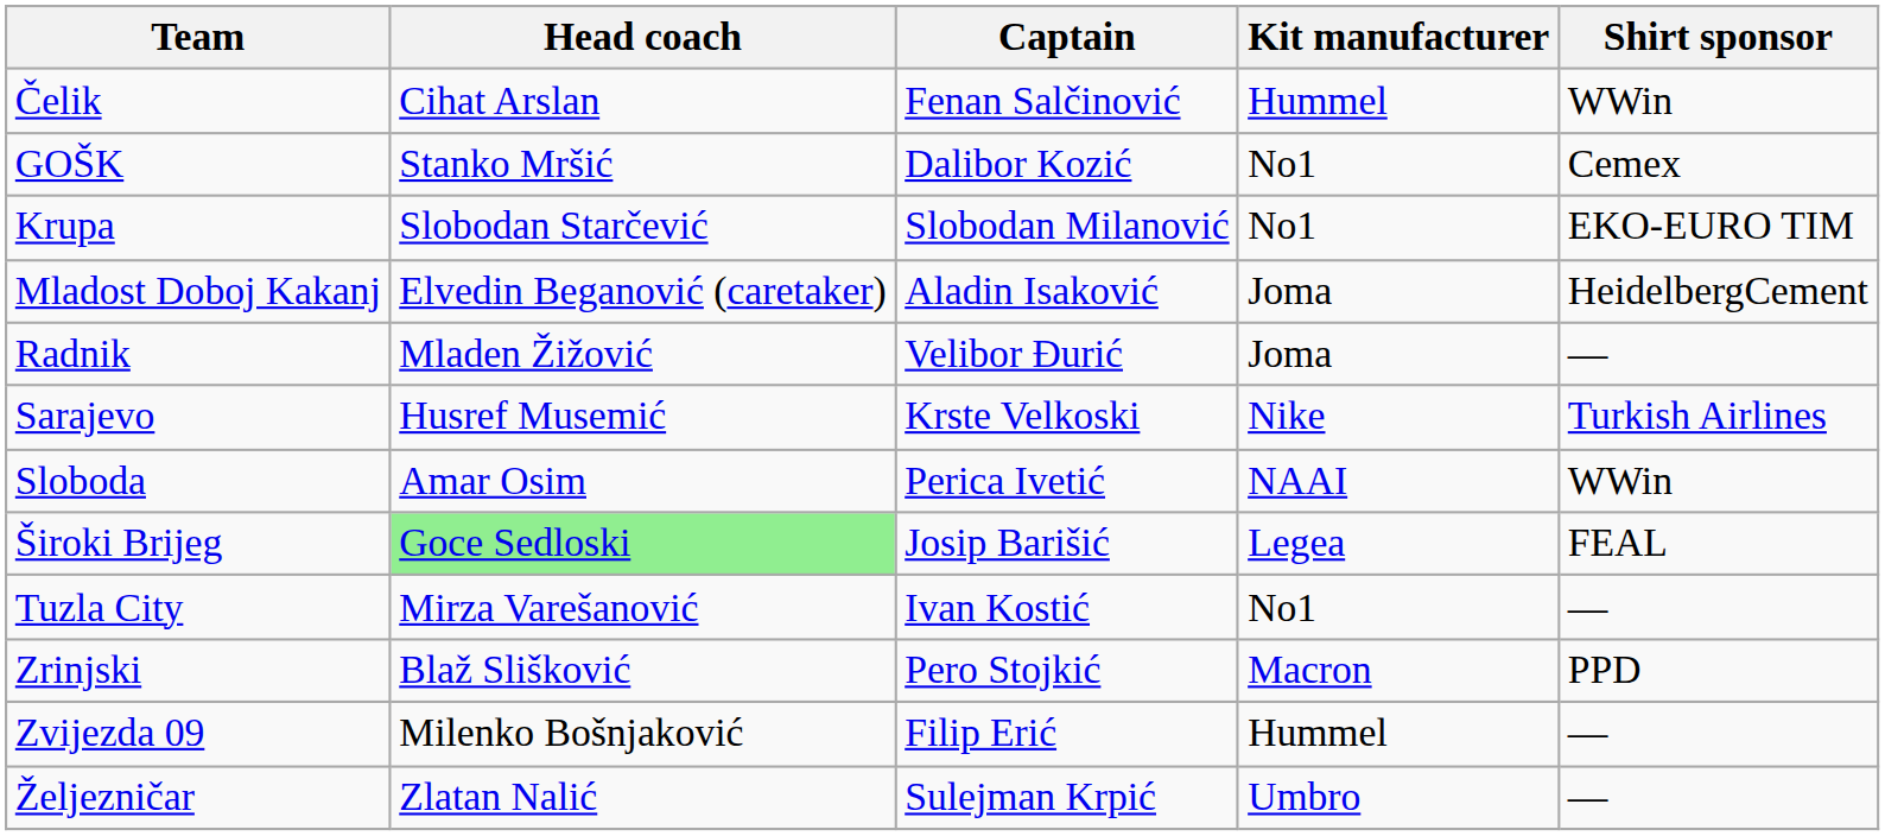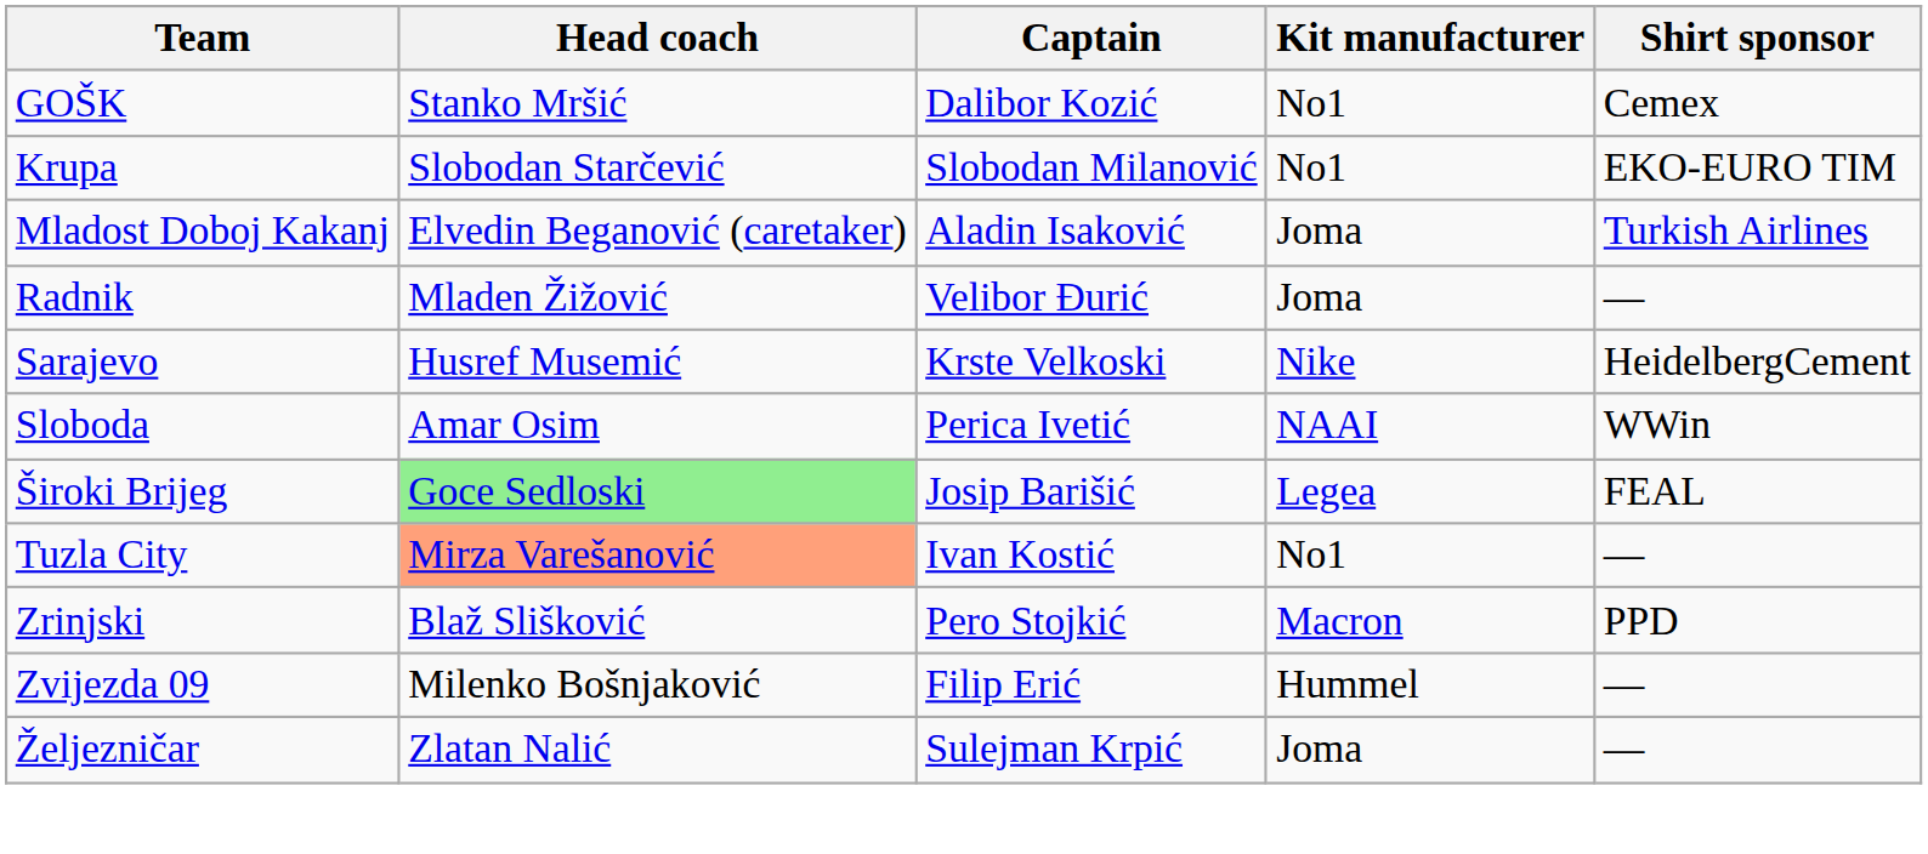- row: Čelik | Cihat Arslan | Fenan Salčinović | Hummel | WWin
Mladost Doboj Kakanj | Shirt sponsor: HeidelbergCement -> Turkish Airlines
Sarajevo | Shirt sponsor: Turkish Airlines -> HeidelbergCement
Tuzla City | Head coach: no background -> lightsalmon background
Željezničar | Kit manufacturer: Umbro -> Joma
